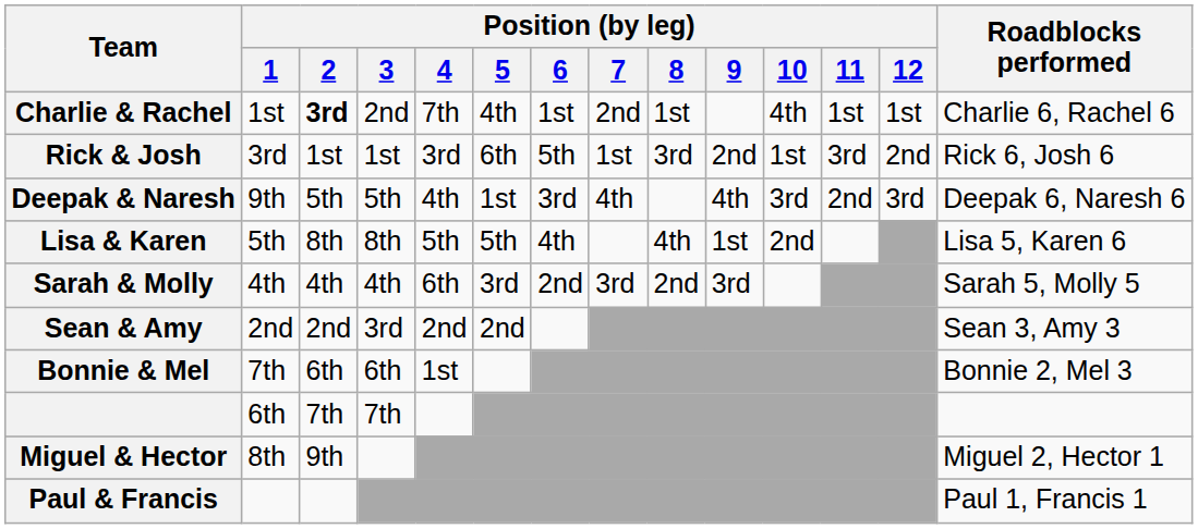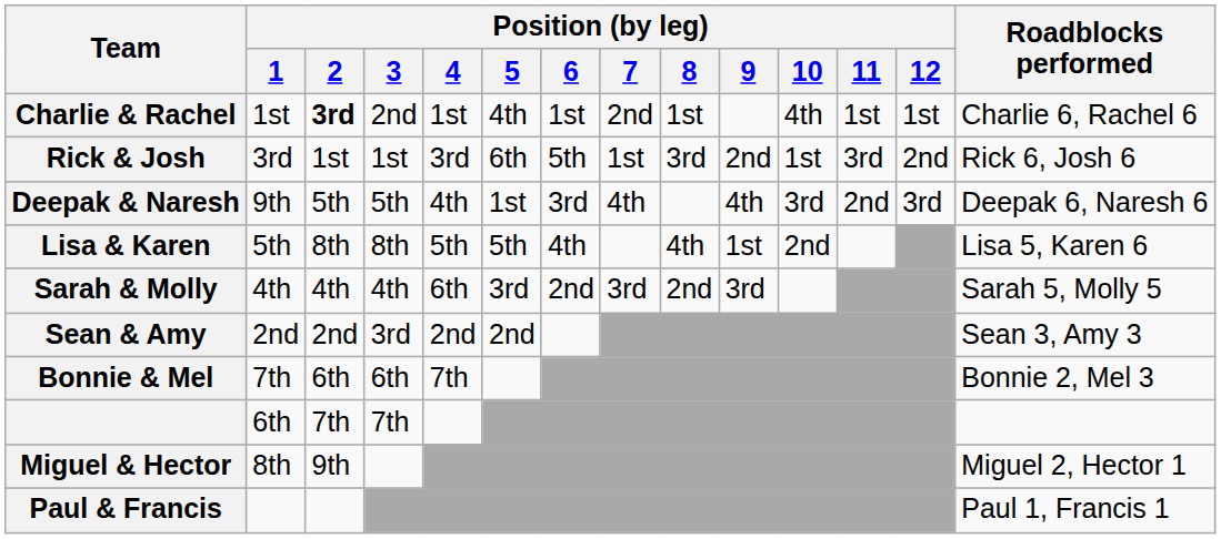Charlie & Rachel | Position (by leg) / 4: 7th -> 1st
Bonnie & Mel | Position (by leg) / 4: 1st -> 7th
